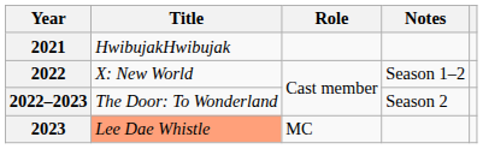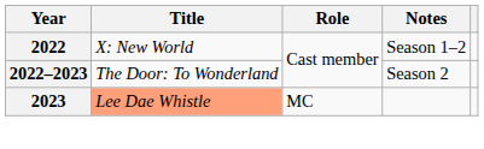- row: 2021 | HwibujakHwibujak
